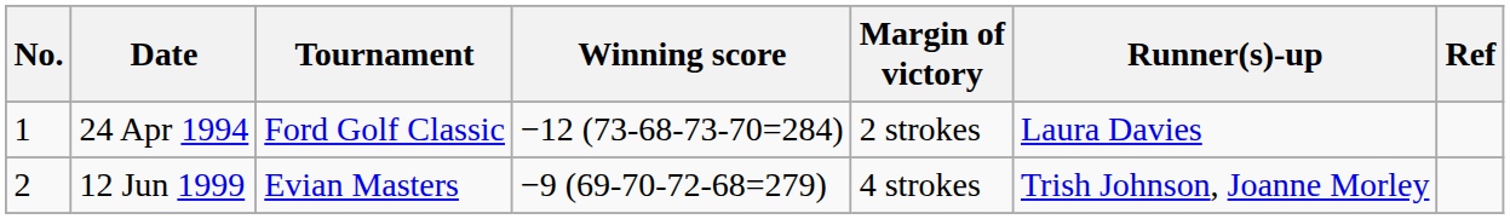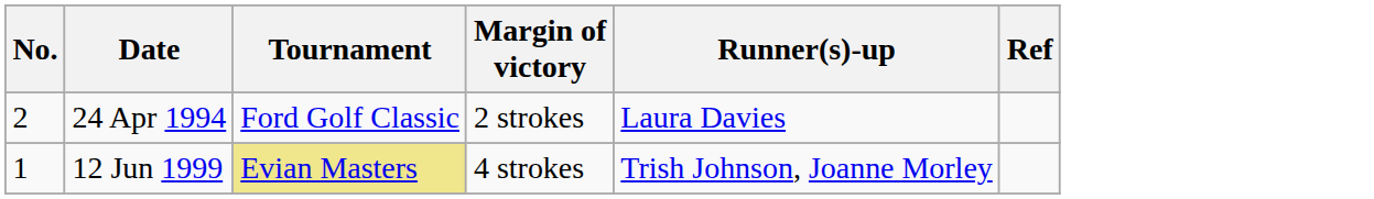- column: Winning score | −12 (73-68-73-70=284) | −9 (69-70-72-68=279)
24 Apr 1994 | No.: 1 -> 2
12 Jun 1999 | No.: 2 -> 1
12 Jun 1999 | Tournament: no background -> khaki background
